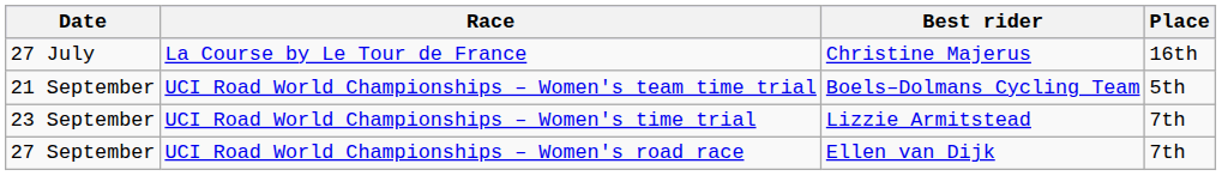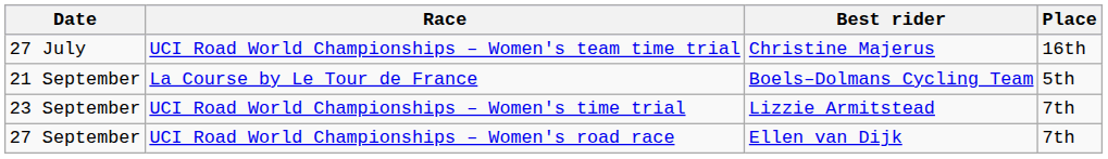27 July | Race: La Course by Le Tour de France -> UCI Road World Championships – Women's team time trial
21 September | Race: UCI Road World Championships – Women's team time trial -> La Course by Le Tour de France
